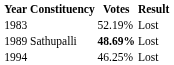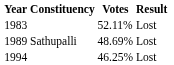1983 | Votes: 52.19% -> 52.11%
1989 | Votes: bold -> normal
